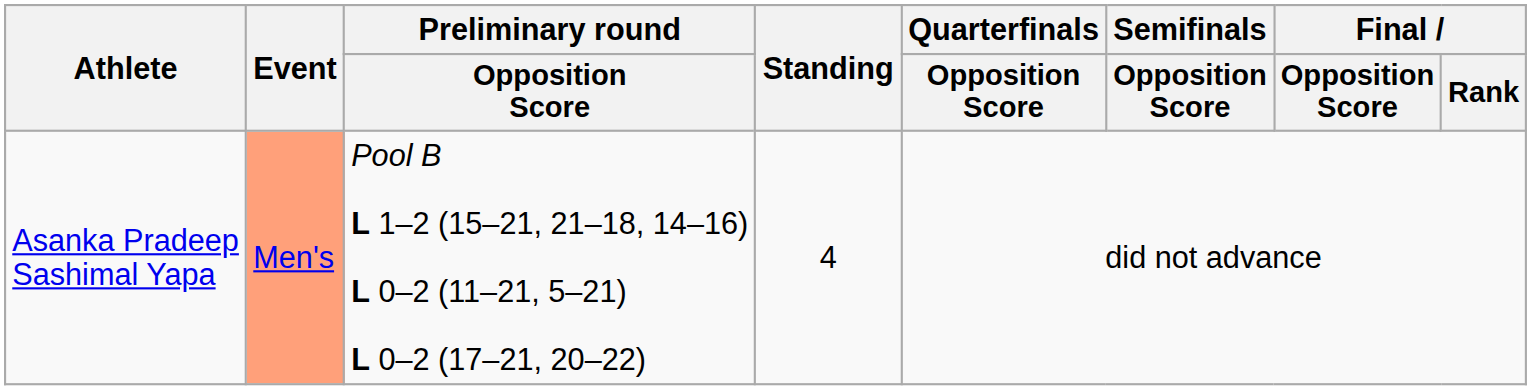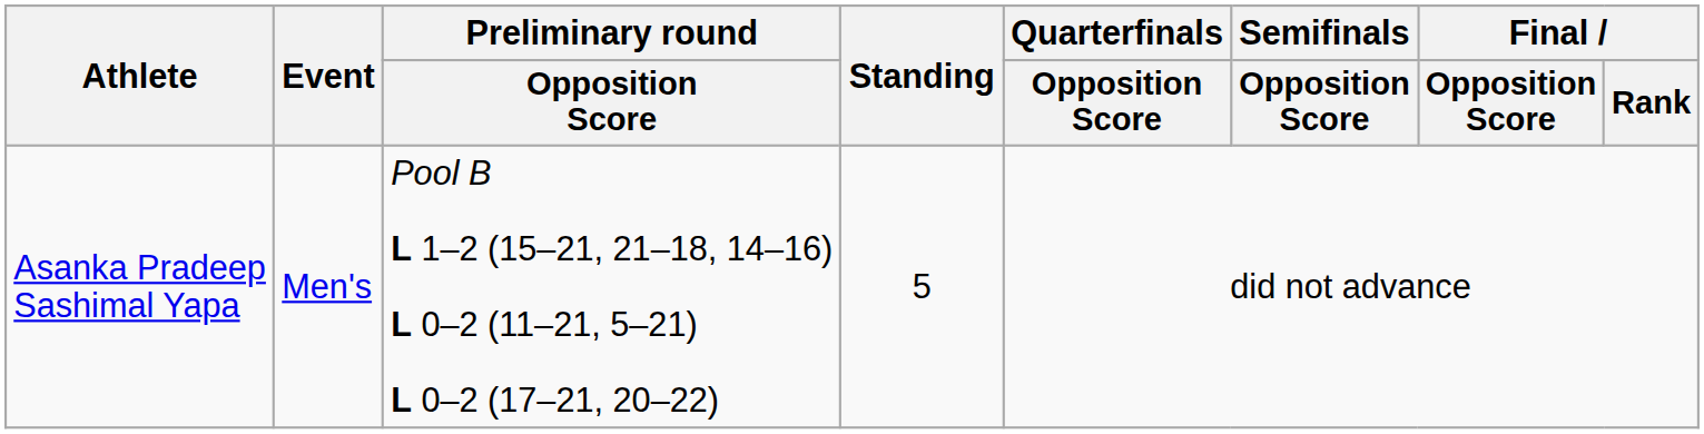Asanka Pradeep Sashimal Yapa | Event: lightsalmon background -> no background
Asanka Pradeep Sashimal Yapa | Standing: 4 -> 5
